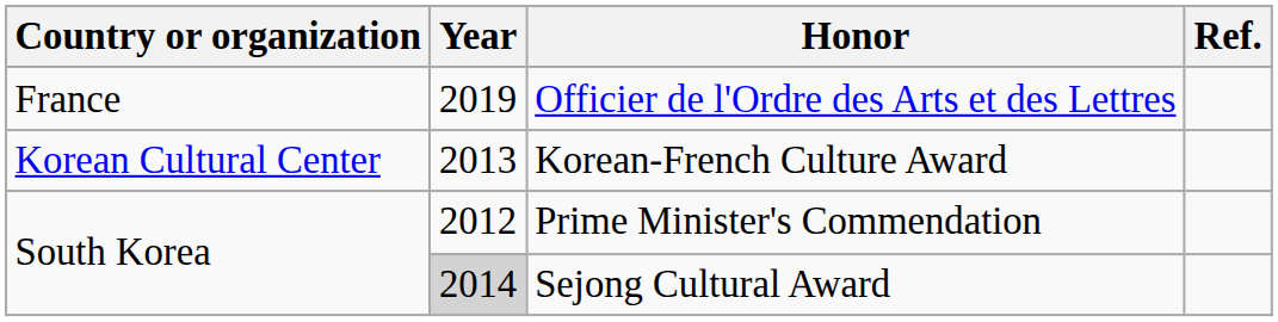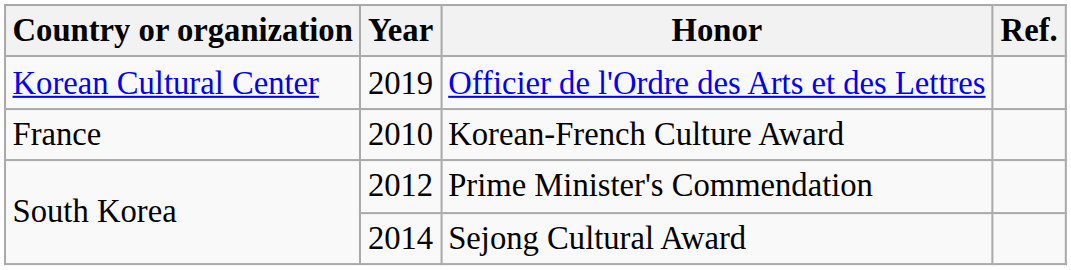Officier de l'Ordre des Arts et des Lettres | Country or organization: France -> Korean Cultural Center
Korean-French Culture Award | Country or organization: Korean Cultural Center -> France
Korean-French Culture Award | Year: 2013 -> 2010
Sejong Cultural Award | Year: lightgrey background -> no background
